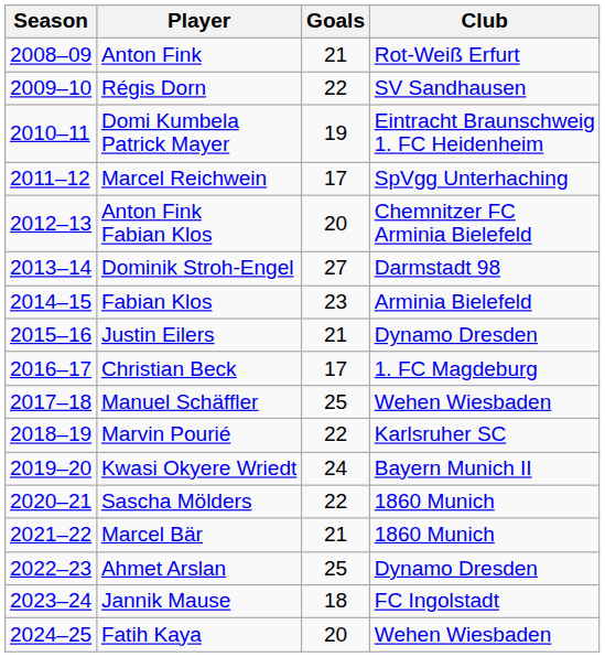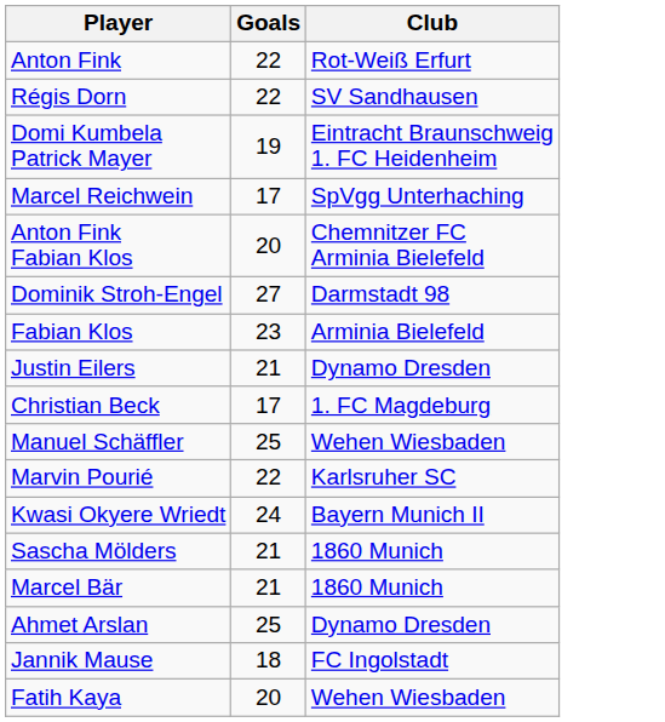- column: Season | 2008–09 | 2009–10 | 2010–11 | 2011–12 | 2012–13 | 2013–14 | 2014–15 | 2015–16 | 2016–17 | 2017–18 | 2018–19 | 2019–20 | 2020–21 | 2021–22 | 2022–23 | 2023–24 | 2024–25
Anton Fink | Goals: 21 -> 22
Sascha Mölders | Goals: 22 -> 21
